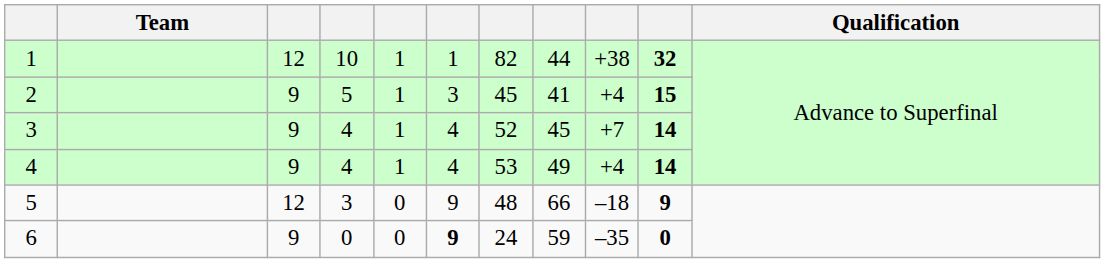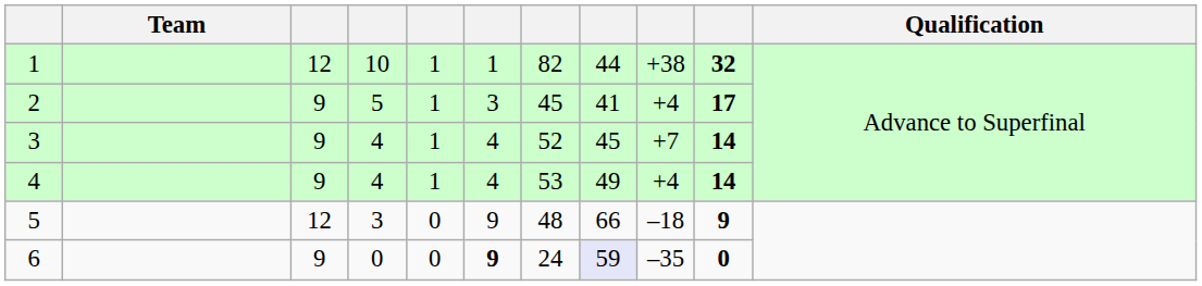2 | column 10: 15 -> 17
6 | column 8: no background -> lavender background
